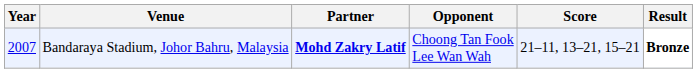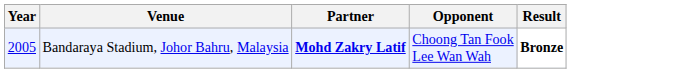- column: Score | 21–11, 13–21, 15–21
Bandaraya Stadium, Johor Bahru, Malaysia | Year: 2007 -> 2005
